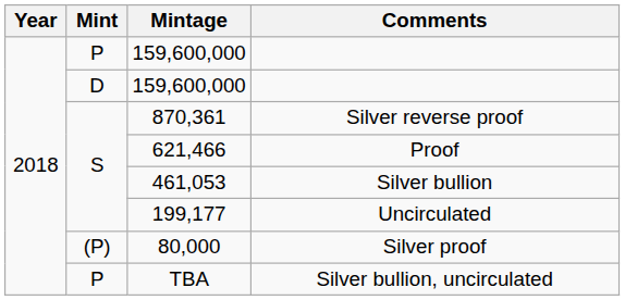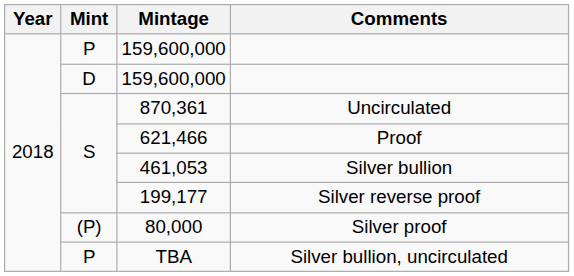870,361 | Comments: Silver reverse proof -> Uncirculated
199,177 | Comments: Uncirculated -> Silver reverse proof
